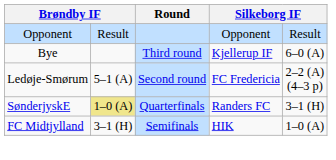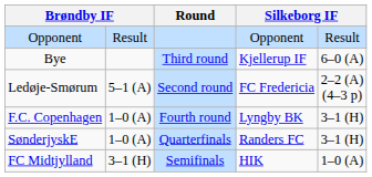+ row: F.C. Copenhagen | 1–0 (A) | Fourth round | Lyngby BK | 3–1 (H)
SønderjyskE | column 2: khaki background -> no background
